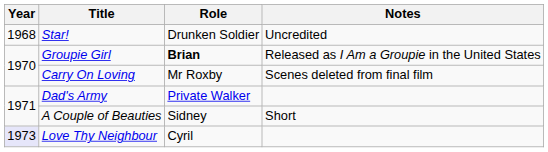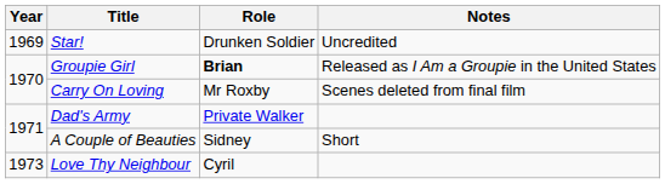Star! | Year: 1968 -> 1969
Love Thy Neighbour | Year: lavender background -> no background
